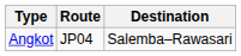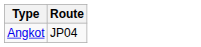- column: Destination | Salemba–Rawasari
